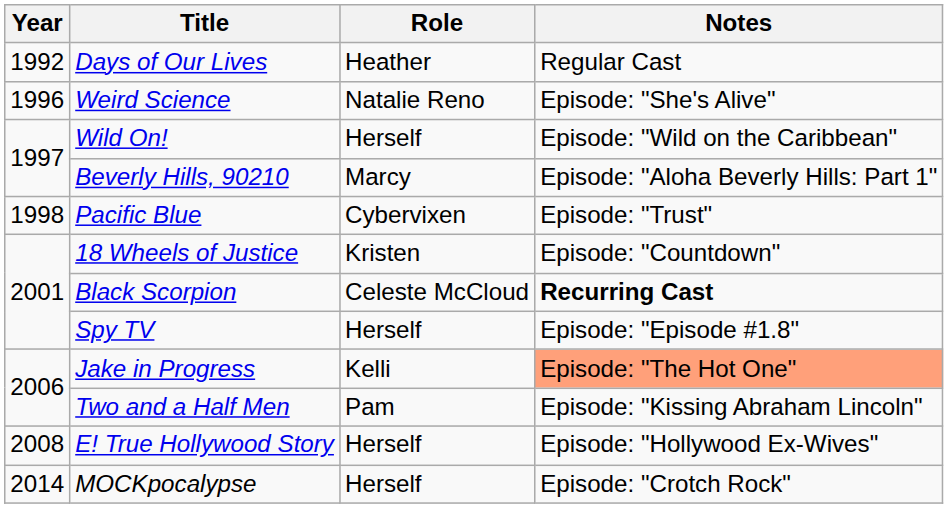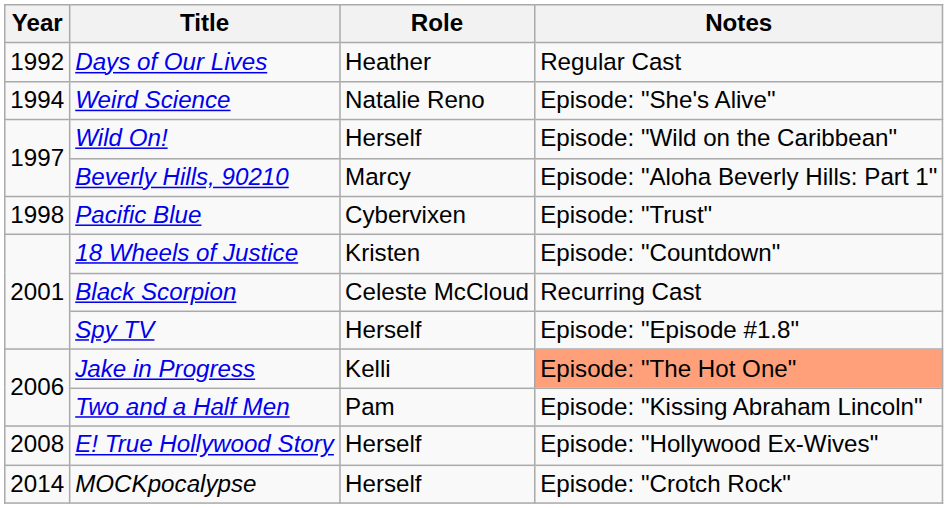Weird Science | Year: 1996 -> 1994
Black Scorpion | Notes: bold -> normal
